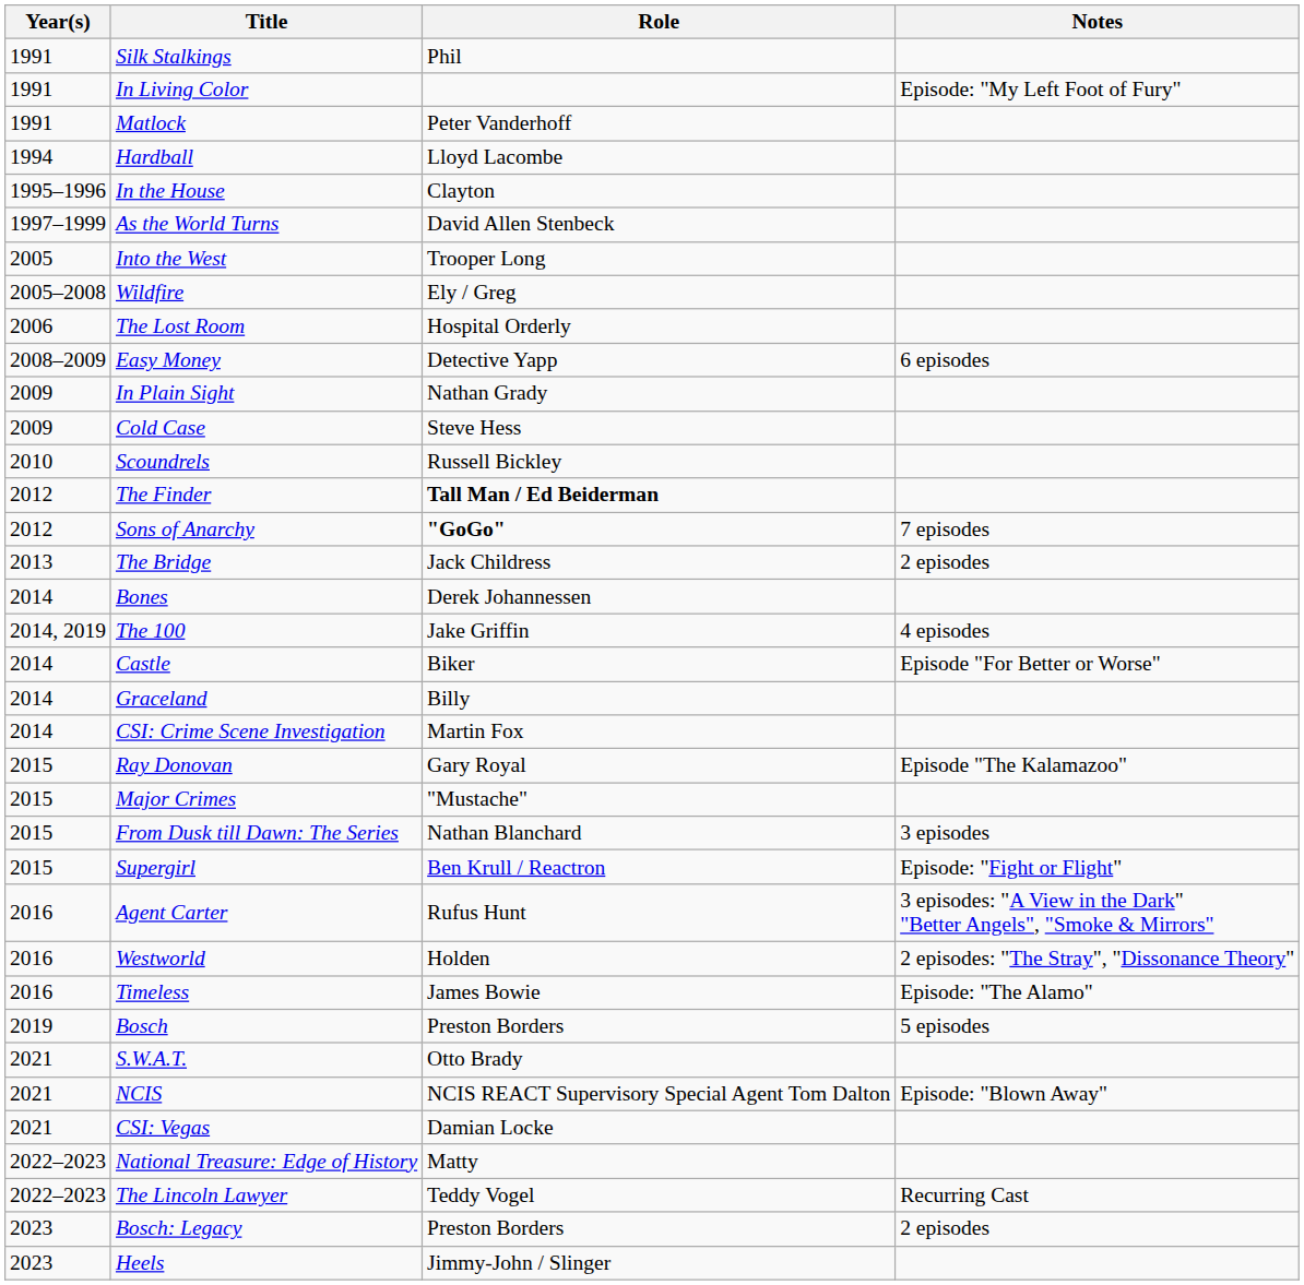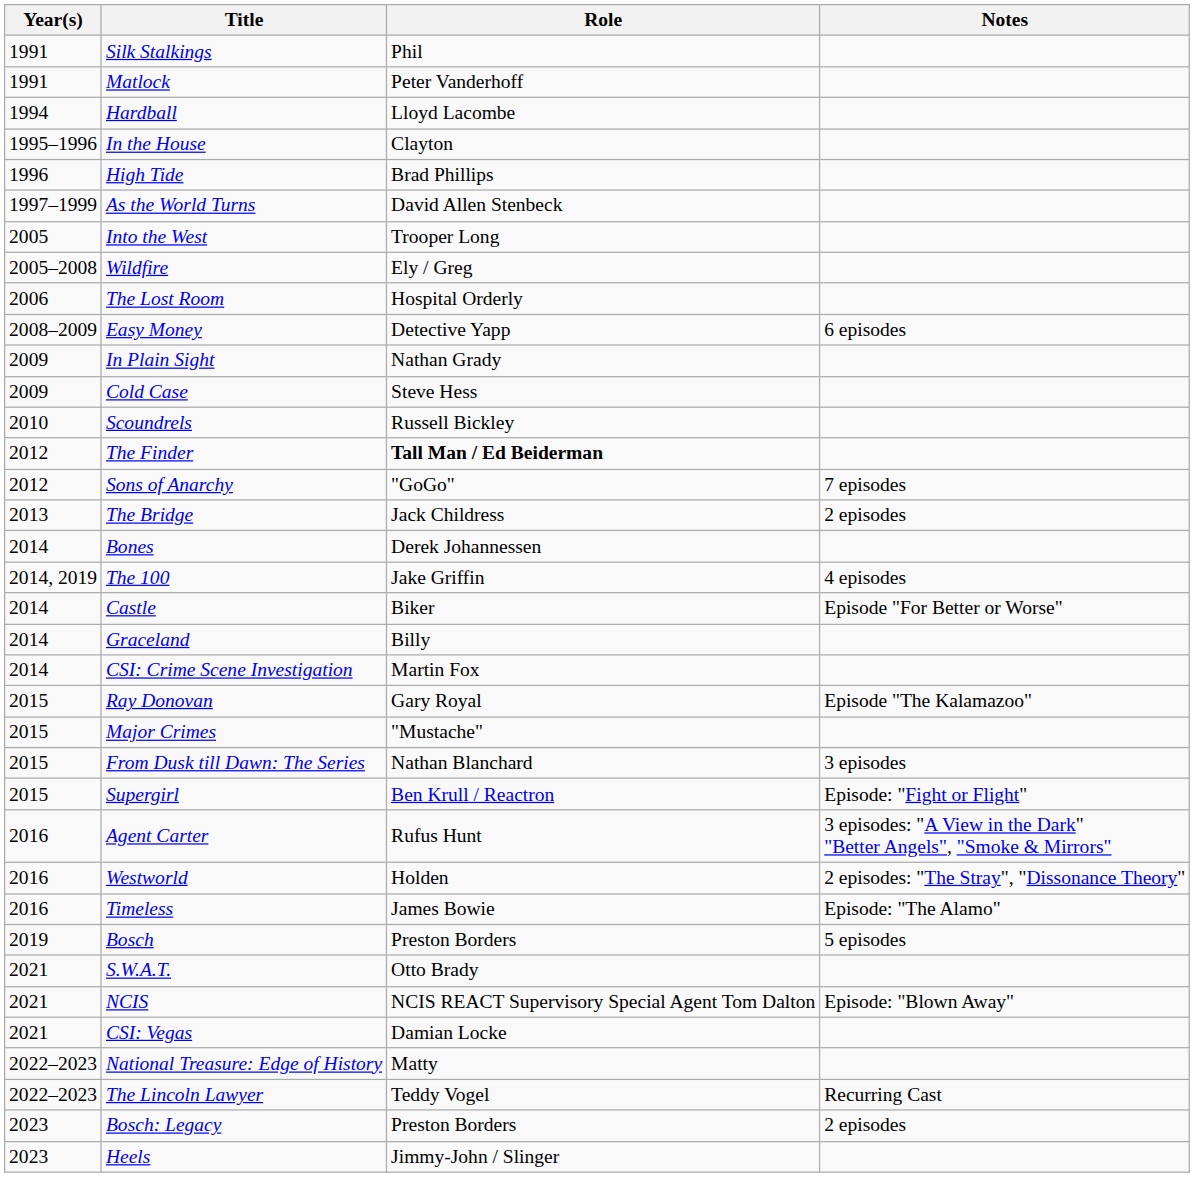- row: 1991 | In Living Color | Episode: "My Left Foot of Fury"
+ row: 1996 | High Tide | Brad Phillips
Sons of Anarchy | Role: bold -> normal
